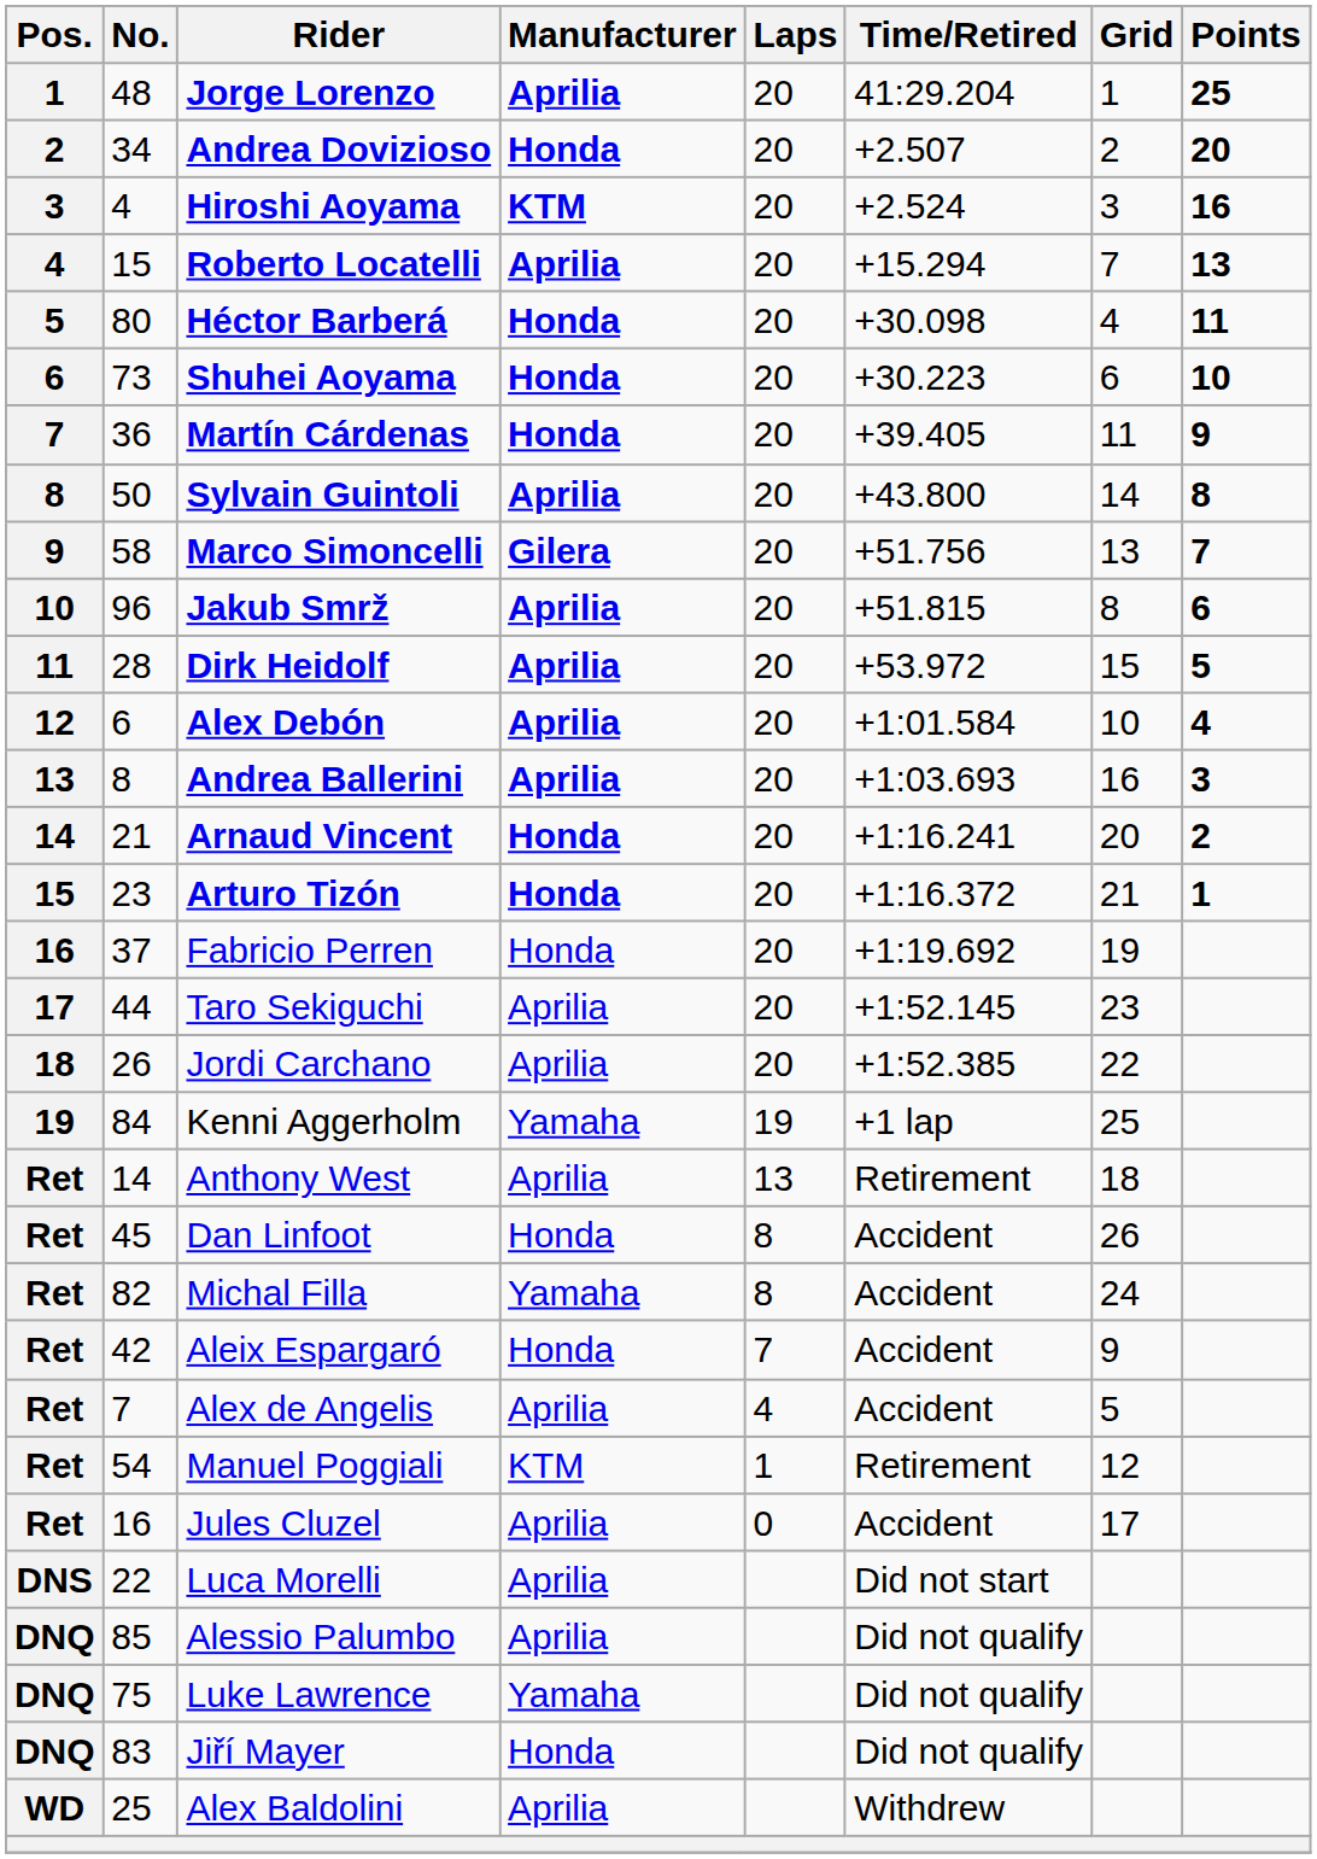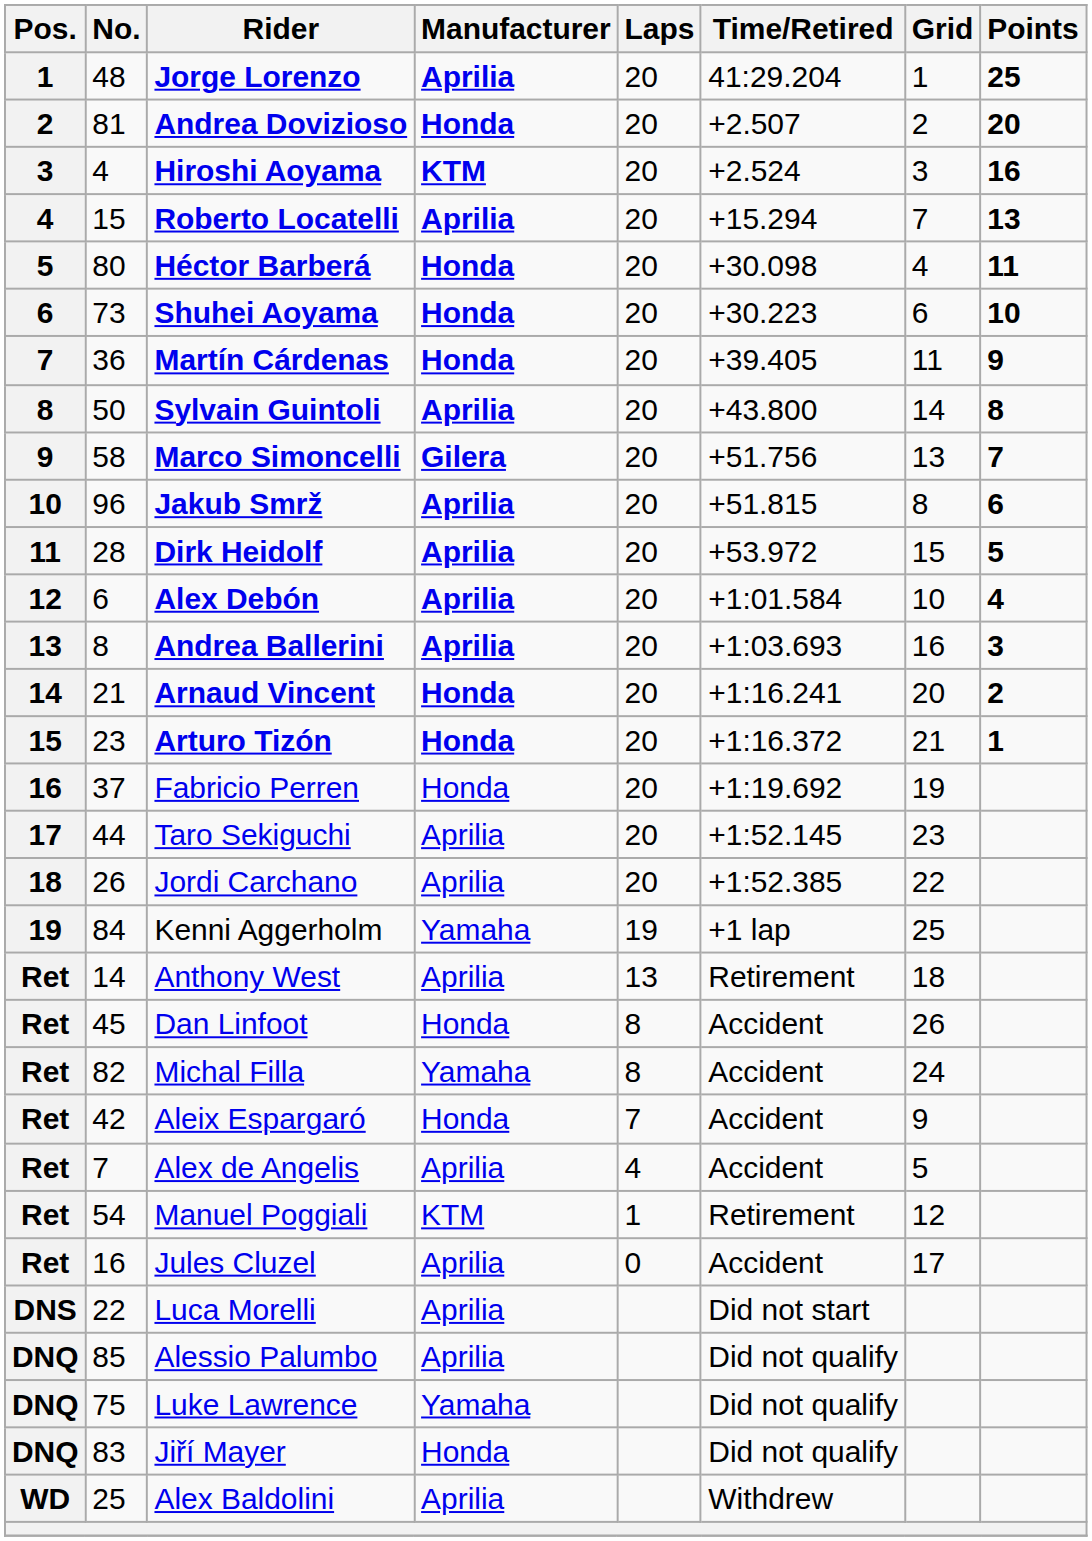Andrea Dovizioso | No.: 34 -> 81
